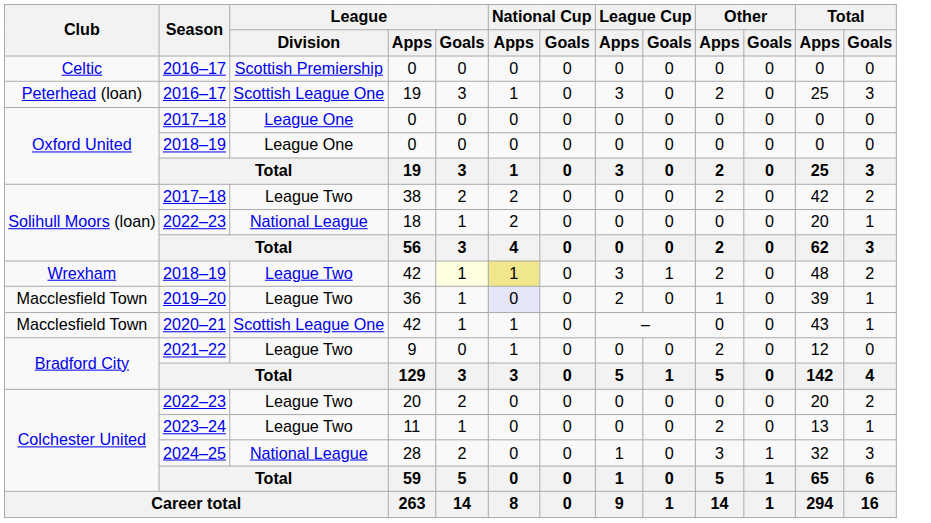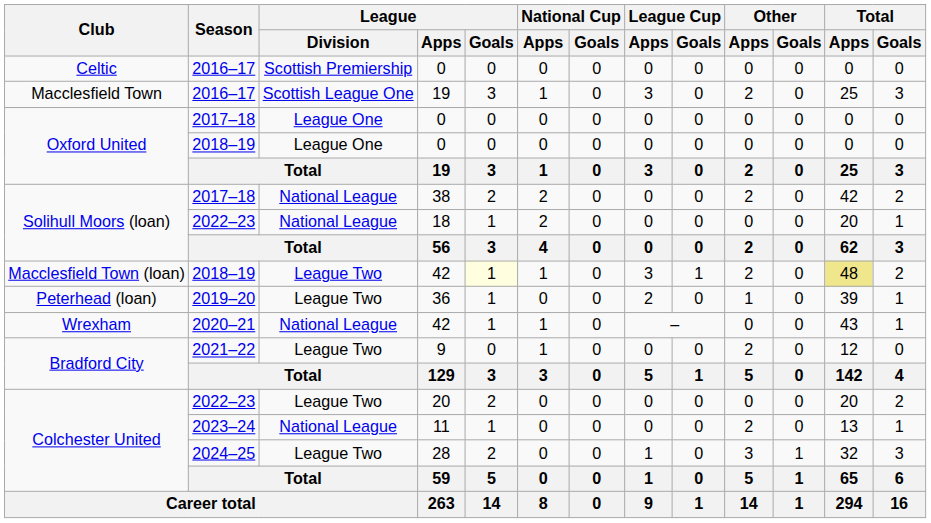2016–17 / 19 | Club: Peterhead (loan) -> Macclesfield Town
38 | League / Division: League Two -> National League
2018–19 / 42 | Club: Wrexham -> Macclesfield Town (loan)
2018–19 / 42 | National Cup / Apps: khaki background -> no background
2018–19 / 42 | Total / Apps: no background -> khaki background
36 | Club: Macclesfield Town -> Peterhead (loan)
36 | National Cup / Apps: lavender background -> no background
2020–21 / 42 | Club: Macclesfield Town -> Wrexham
2020–21 / 42 | League / Division: Scottish League One -> National League
11 | League / Division: League Two -> National League
28 | League / Division: National League -> League Two
